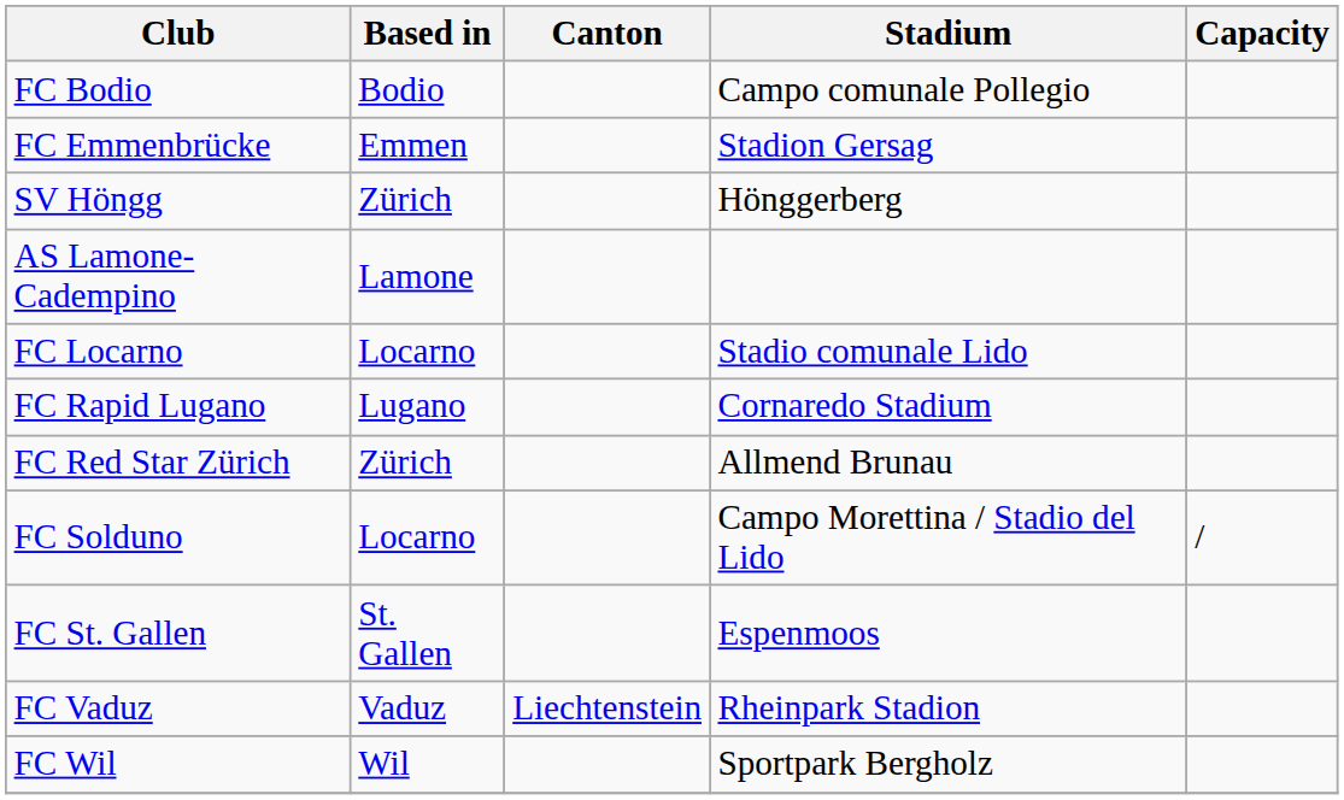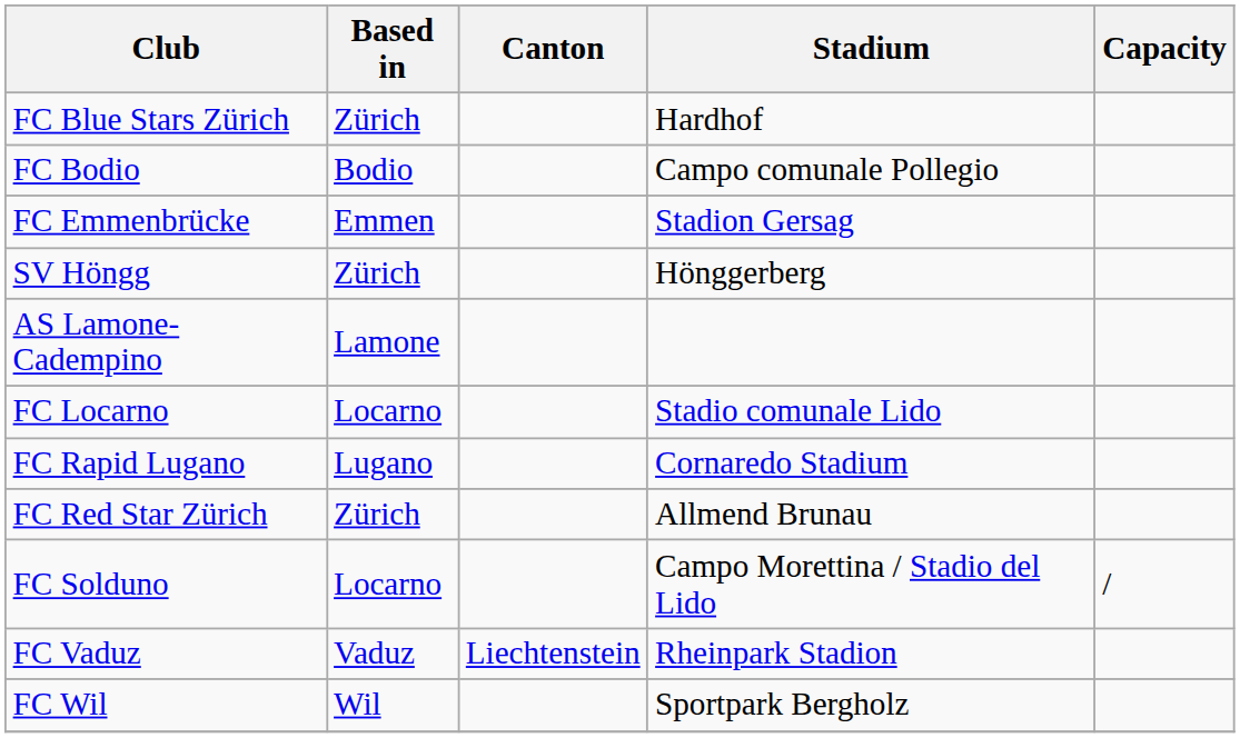+ row: FC Blue Stars Zürich | Zürich | Hardhof
- row: FC St. Gallen | St. Gallen | Espenmoos
